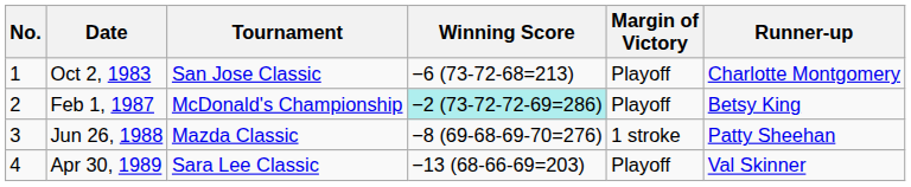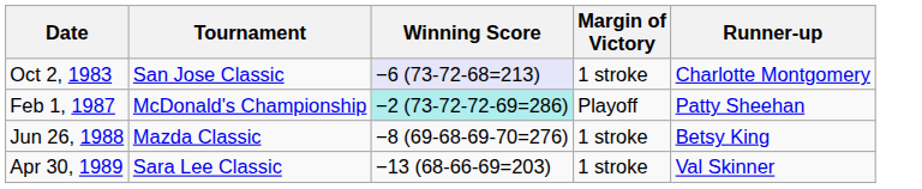- column: No. | 1 | 2 | 3 | 4
Oct 2, 1983 | Winning Score: no background -> lavender background
Oct 2, 1983 | Margin of Victory: Playoff -> 1 stroke
Feb 1, 1987 | Runner-up: Betsy King -> Patty Sheehan
Jun 26, 1988 | Runner-up: Patty Sheehan -> Betsy King
Apr 30, 1989 | Margin of Victory: Playoff -> 1 stroke
